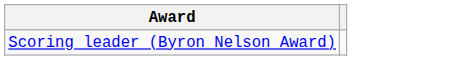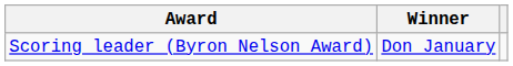+ column: Winner | Don January
